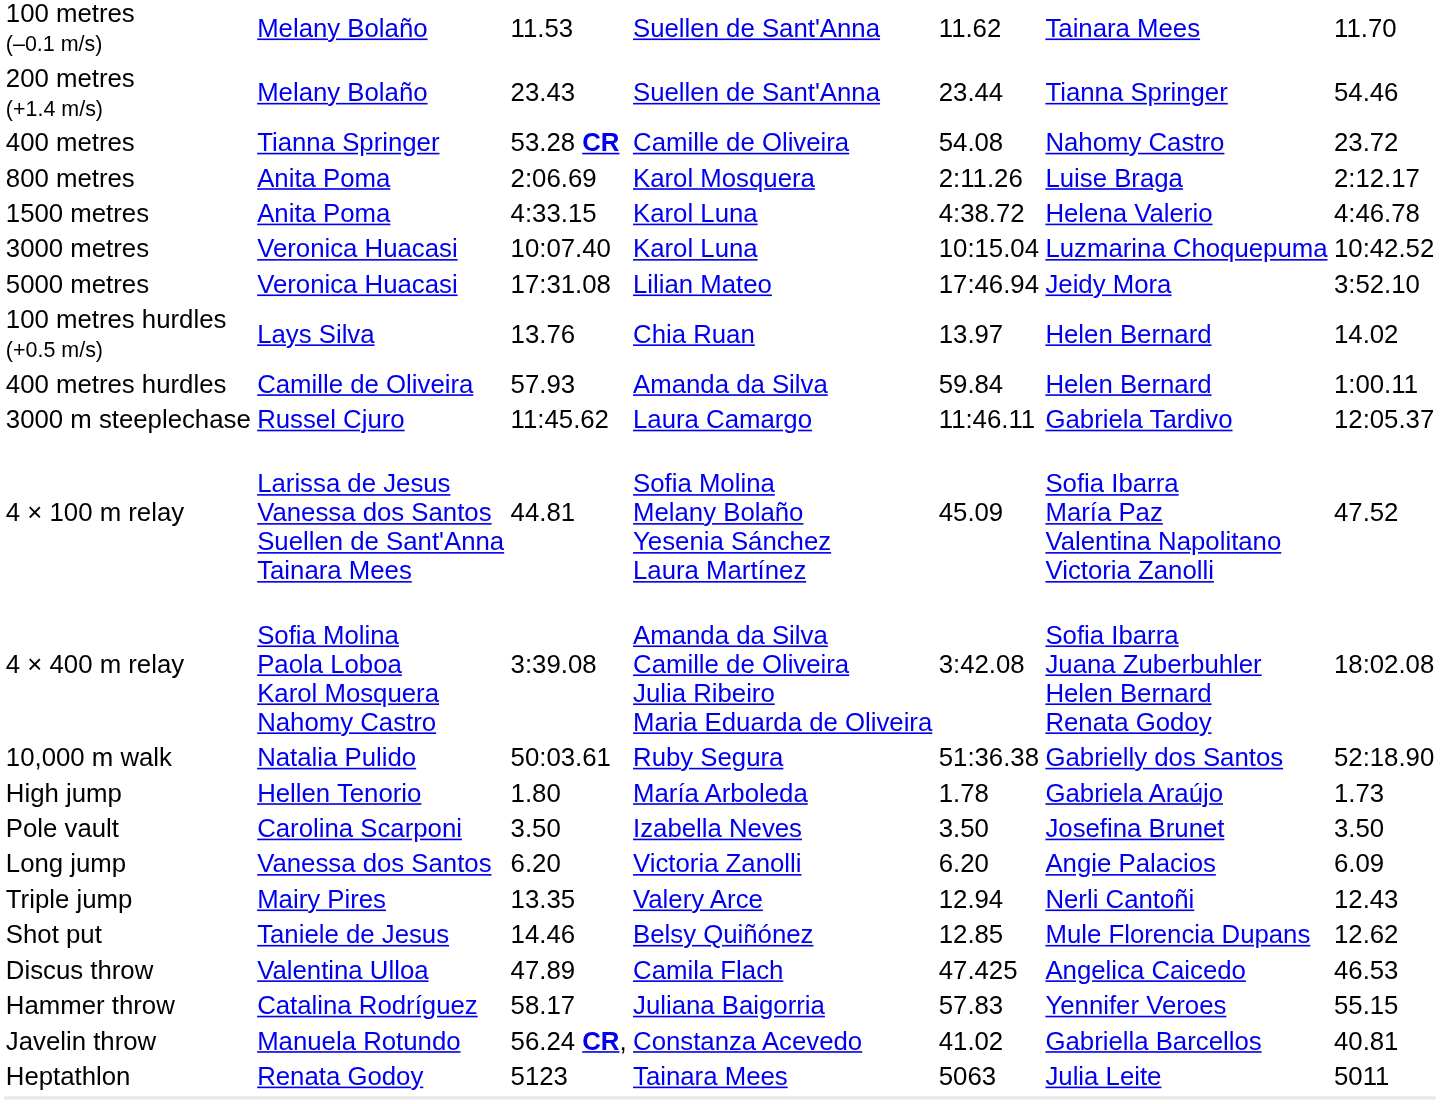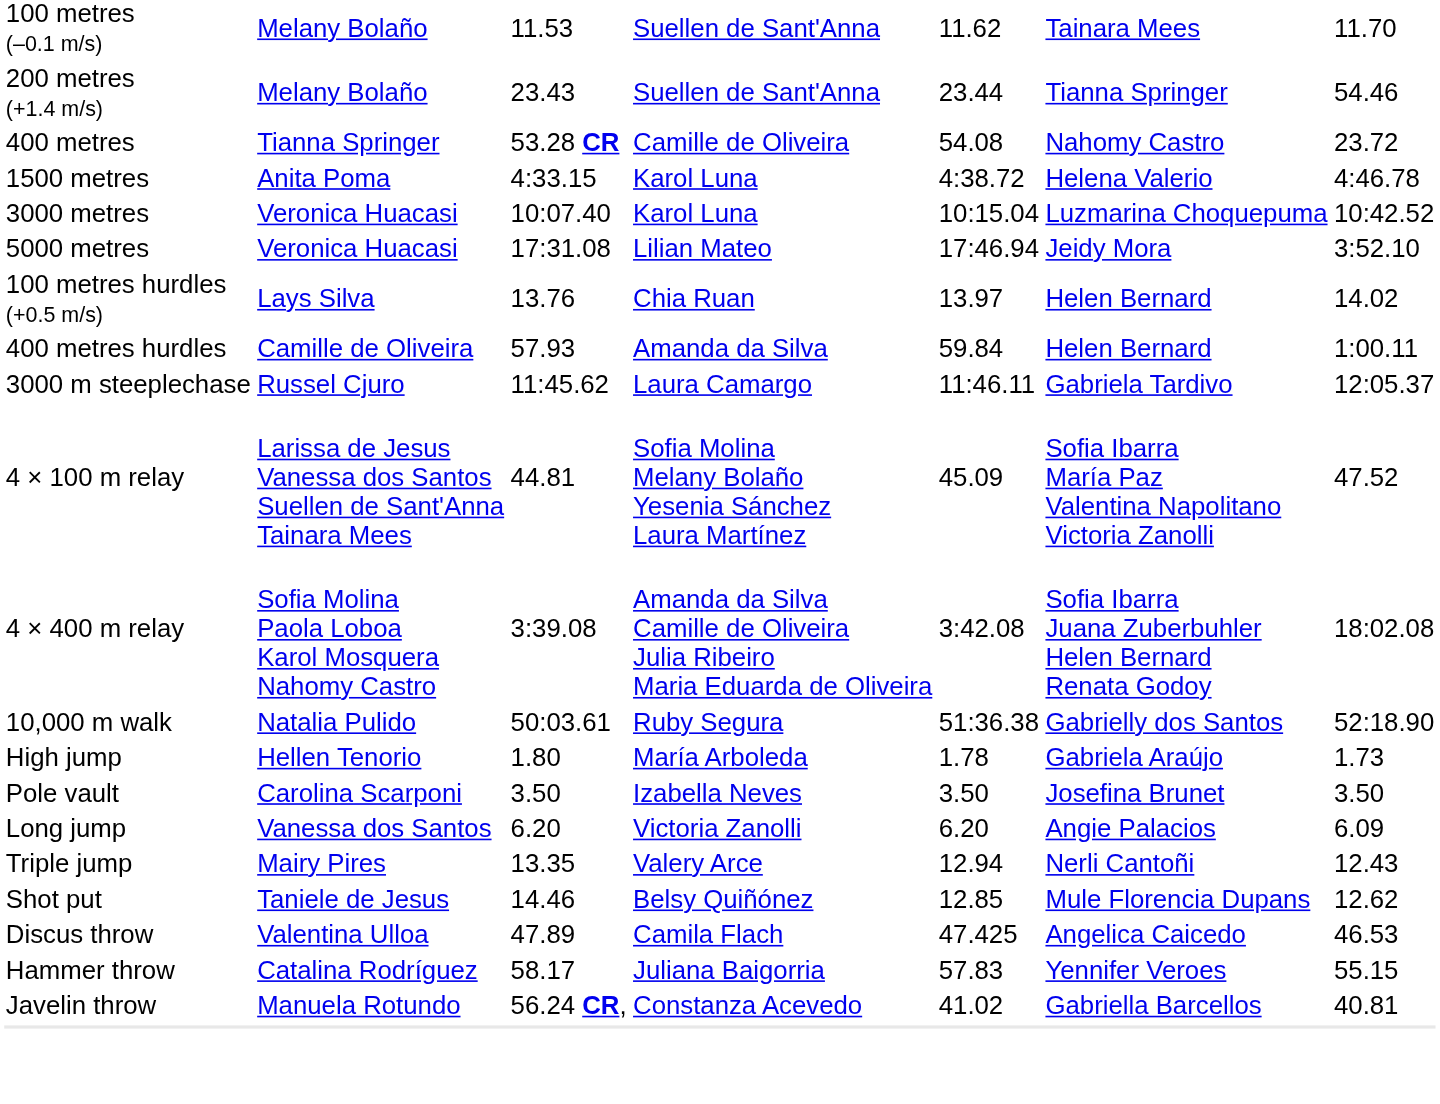- row: 800 metres | Anita Poma | 2:06.69 | Karol Mosquera | 2:11.26 | Luise Braga | 2:12.17
- row: Heptathlon | Renata Godoy | 5123 | Tainara Mees | 5063 | Julia Leite | 5011
